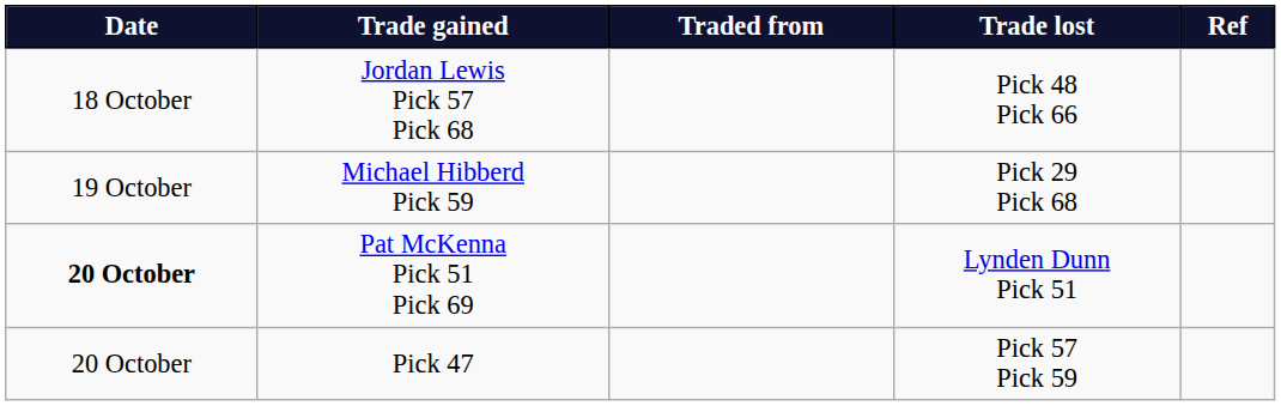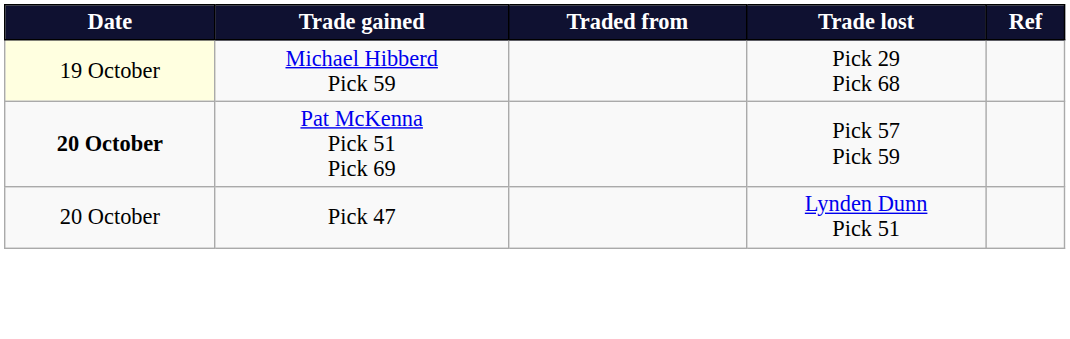- row: 18 October | Jordan Lewis Pick 57 Pick 68 | Pick 48 Pick 66
Michael Hibberd Pick 59 | Date: no background -> lightyellow background
Pat McKenna Pick 51 Pick 69 | Trade lost: Lynden Dunn Pick 51 -> Pick 57 Pick 59
Pick 47 | Trade lost: Pick 57 Pick 59 -> Lynden Dunn Pick 51
